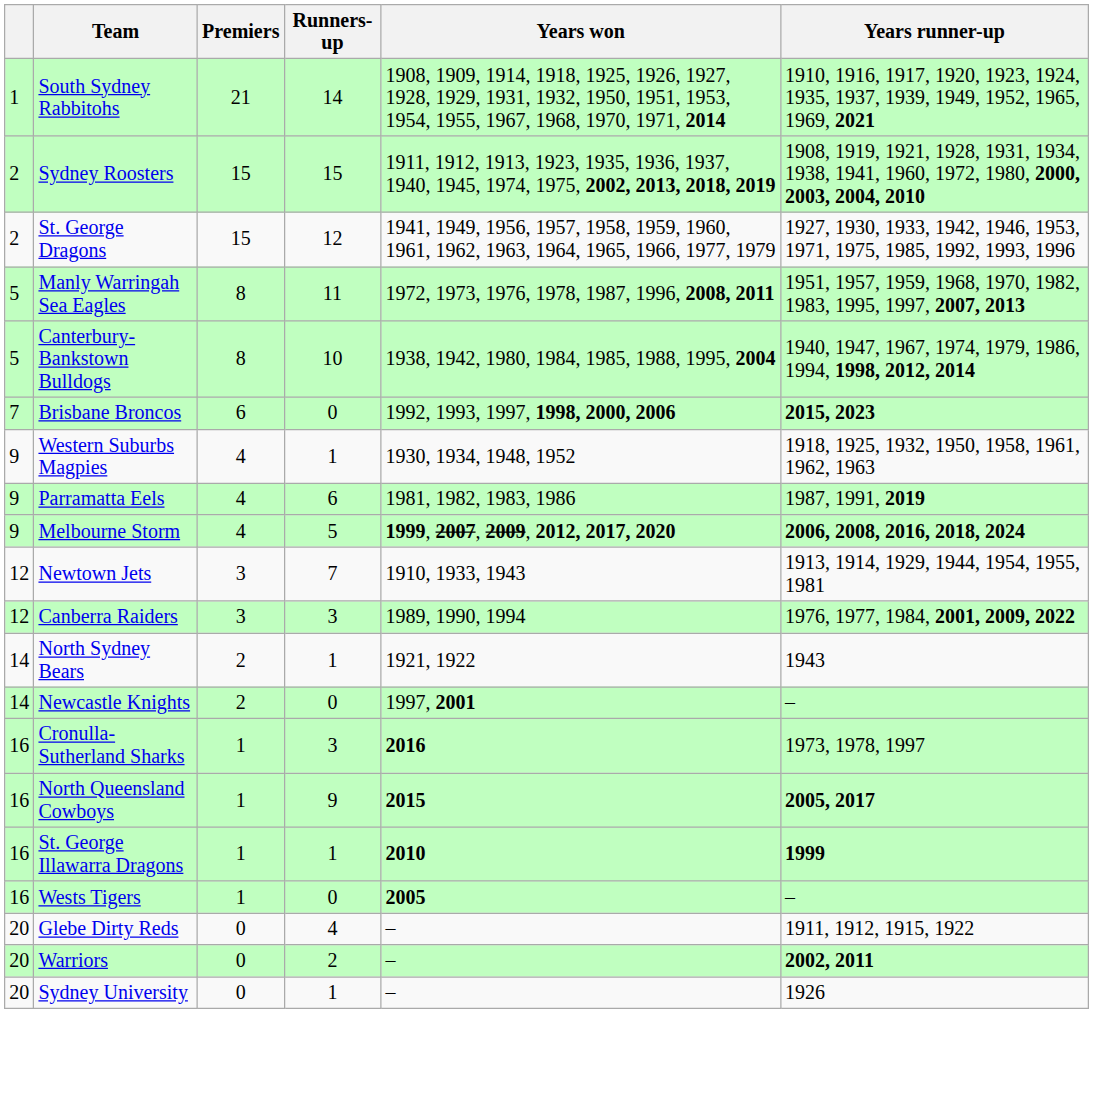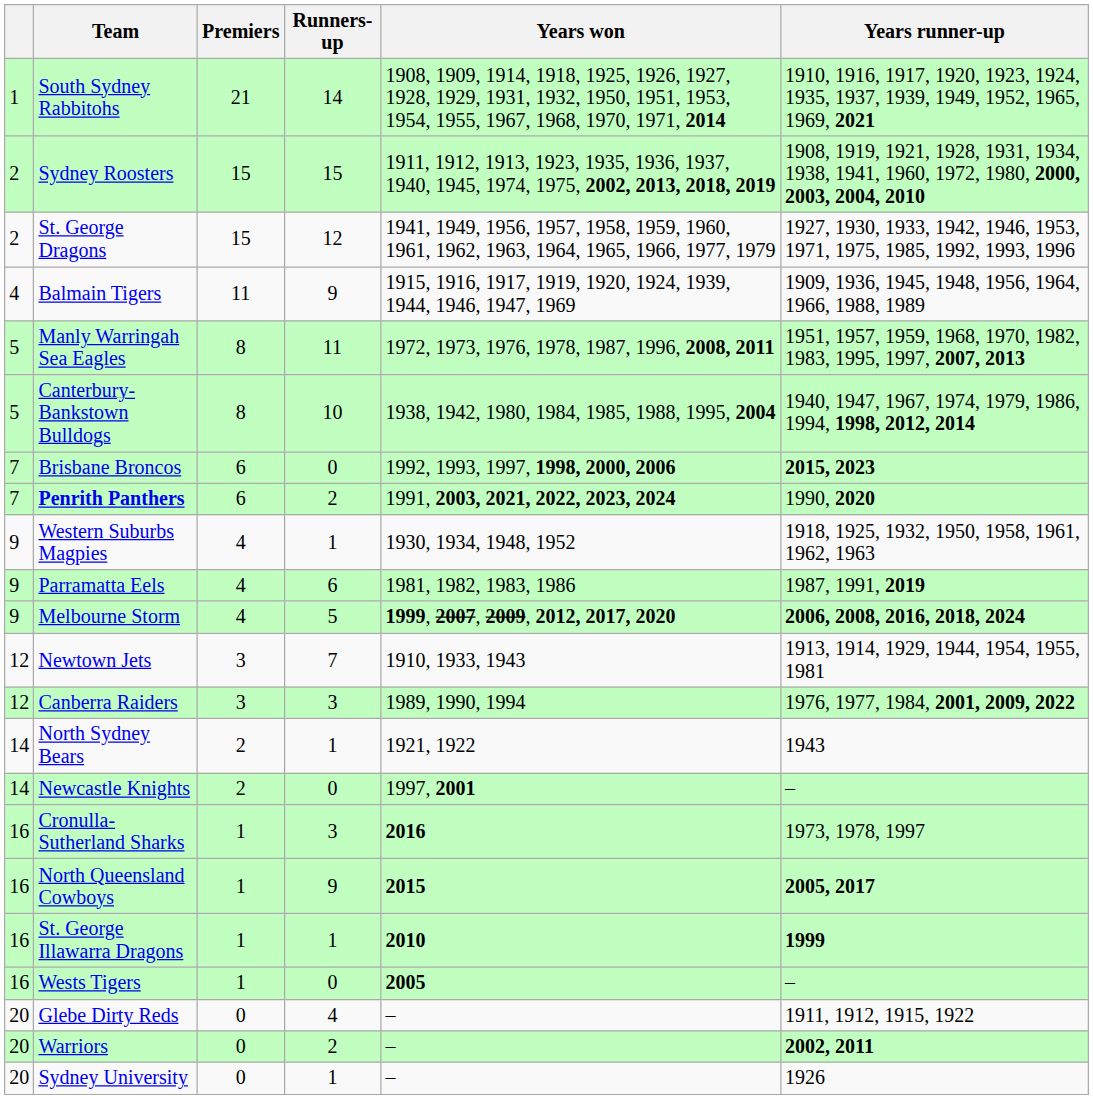+ row: 4 | Balmain Tigers | 11 | 9 | 1915, 1916, 1917, 1919, 1920, 1924, 1939, 1944, 1946, 1947, 1969 | 1909, 1936, 1945, 1948, 1956, 1964, 1966, 1988, 1989
+ row: 7 | Penrith Panthers | 6 | 2 | 1991, 2003, 2021, 2022, 2023, 2024 | 1990, 2020
